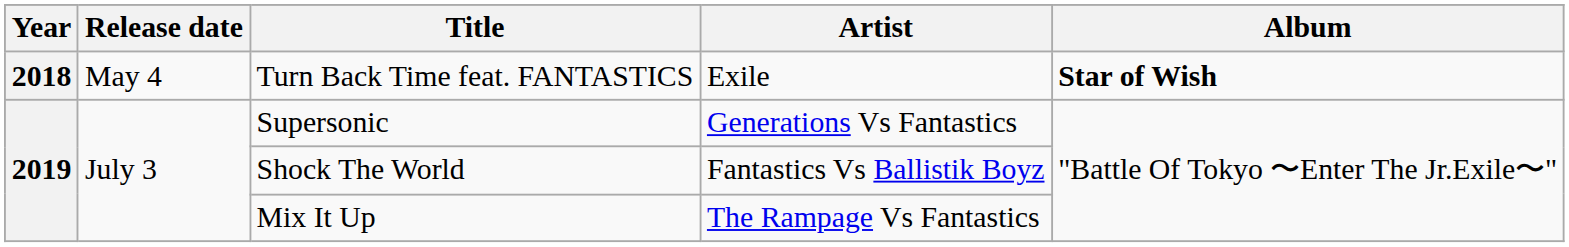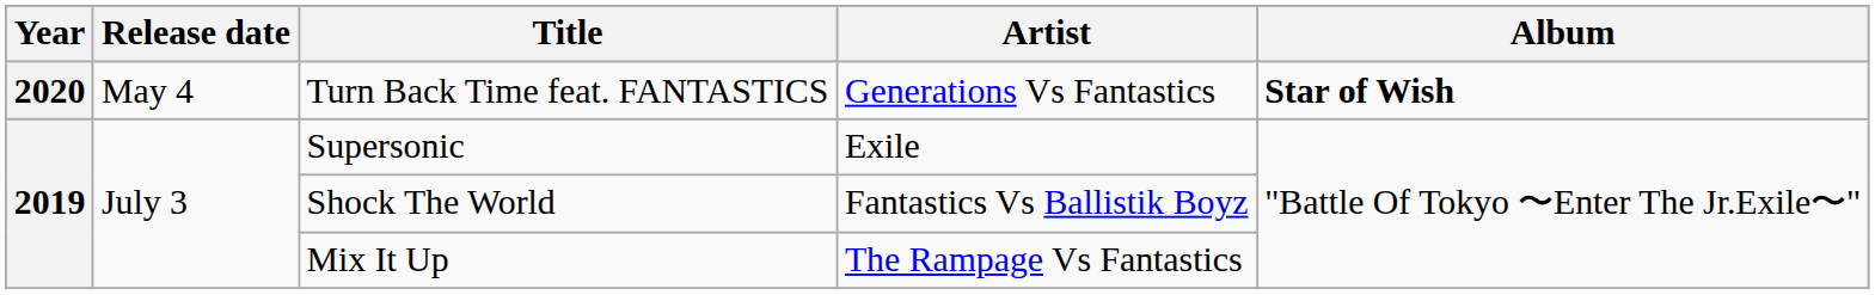Turn Back Time feat. FANTASTICS | Year: 2018 -> 2020
Turn Back Time feat. FANTASTICS | Artist: Exile -> Generations Vs Fantastics
Supersonic | Artist: Generations Vs Fantastics -> Exile
